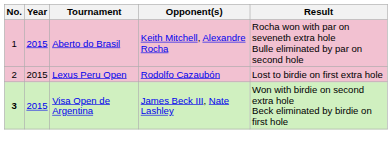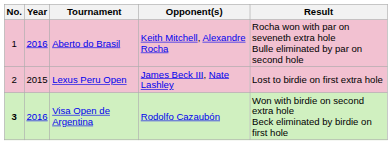Aberto do Brasil | Year: 2015 -> 2016
Lexus Peru Open | Opponent(s): Rodolfo Cazaubón -> James Beck III, Nate Lashley
Visa Open de Argentina | Year: 2015 -> 2016
Visa Open de Argentina | Opponent(s): James Beck III, Nate Lashley -> Rodolfo Cazaubón
